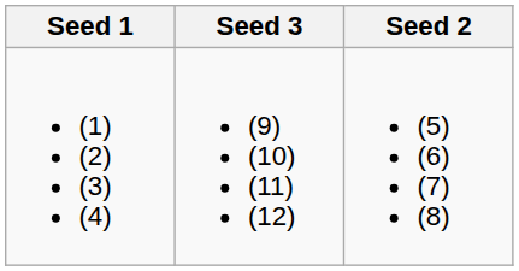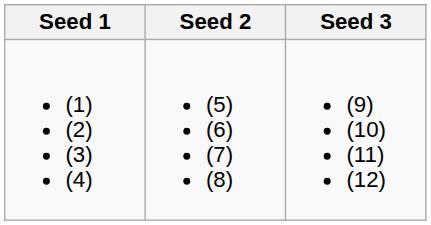columns swapped: Seed 2 <-> Seed 3
